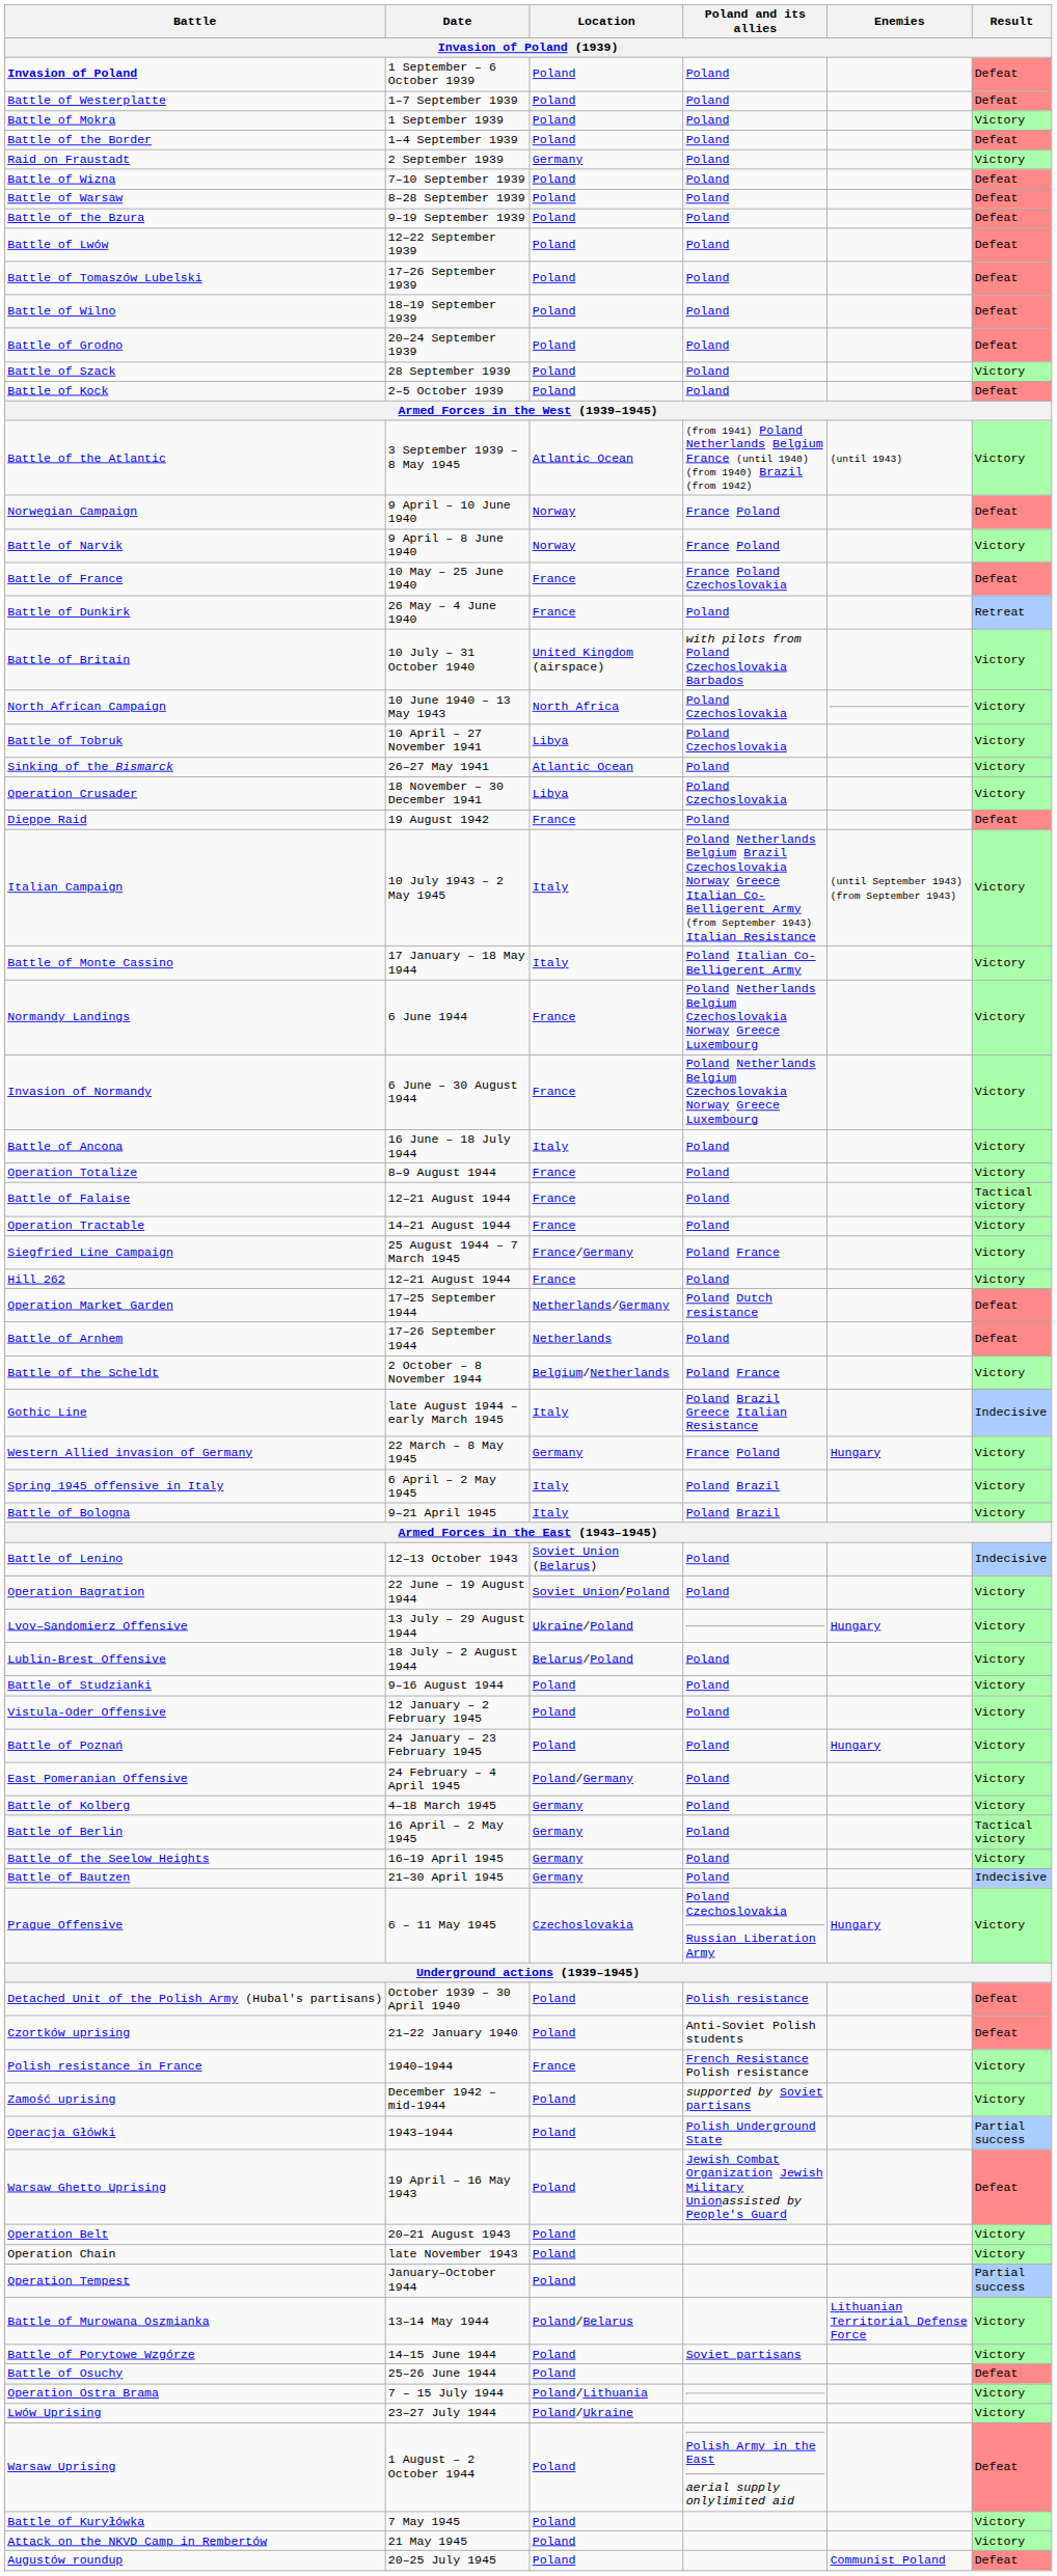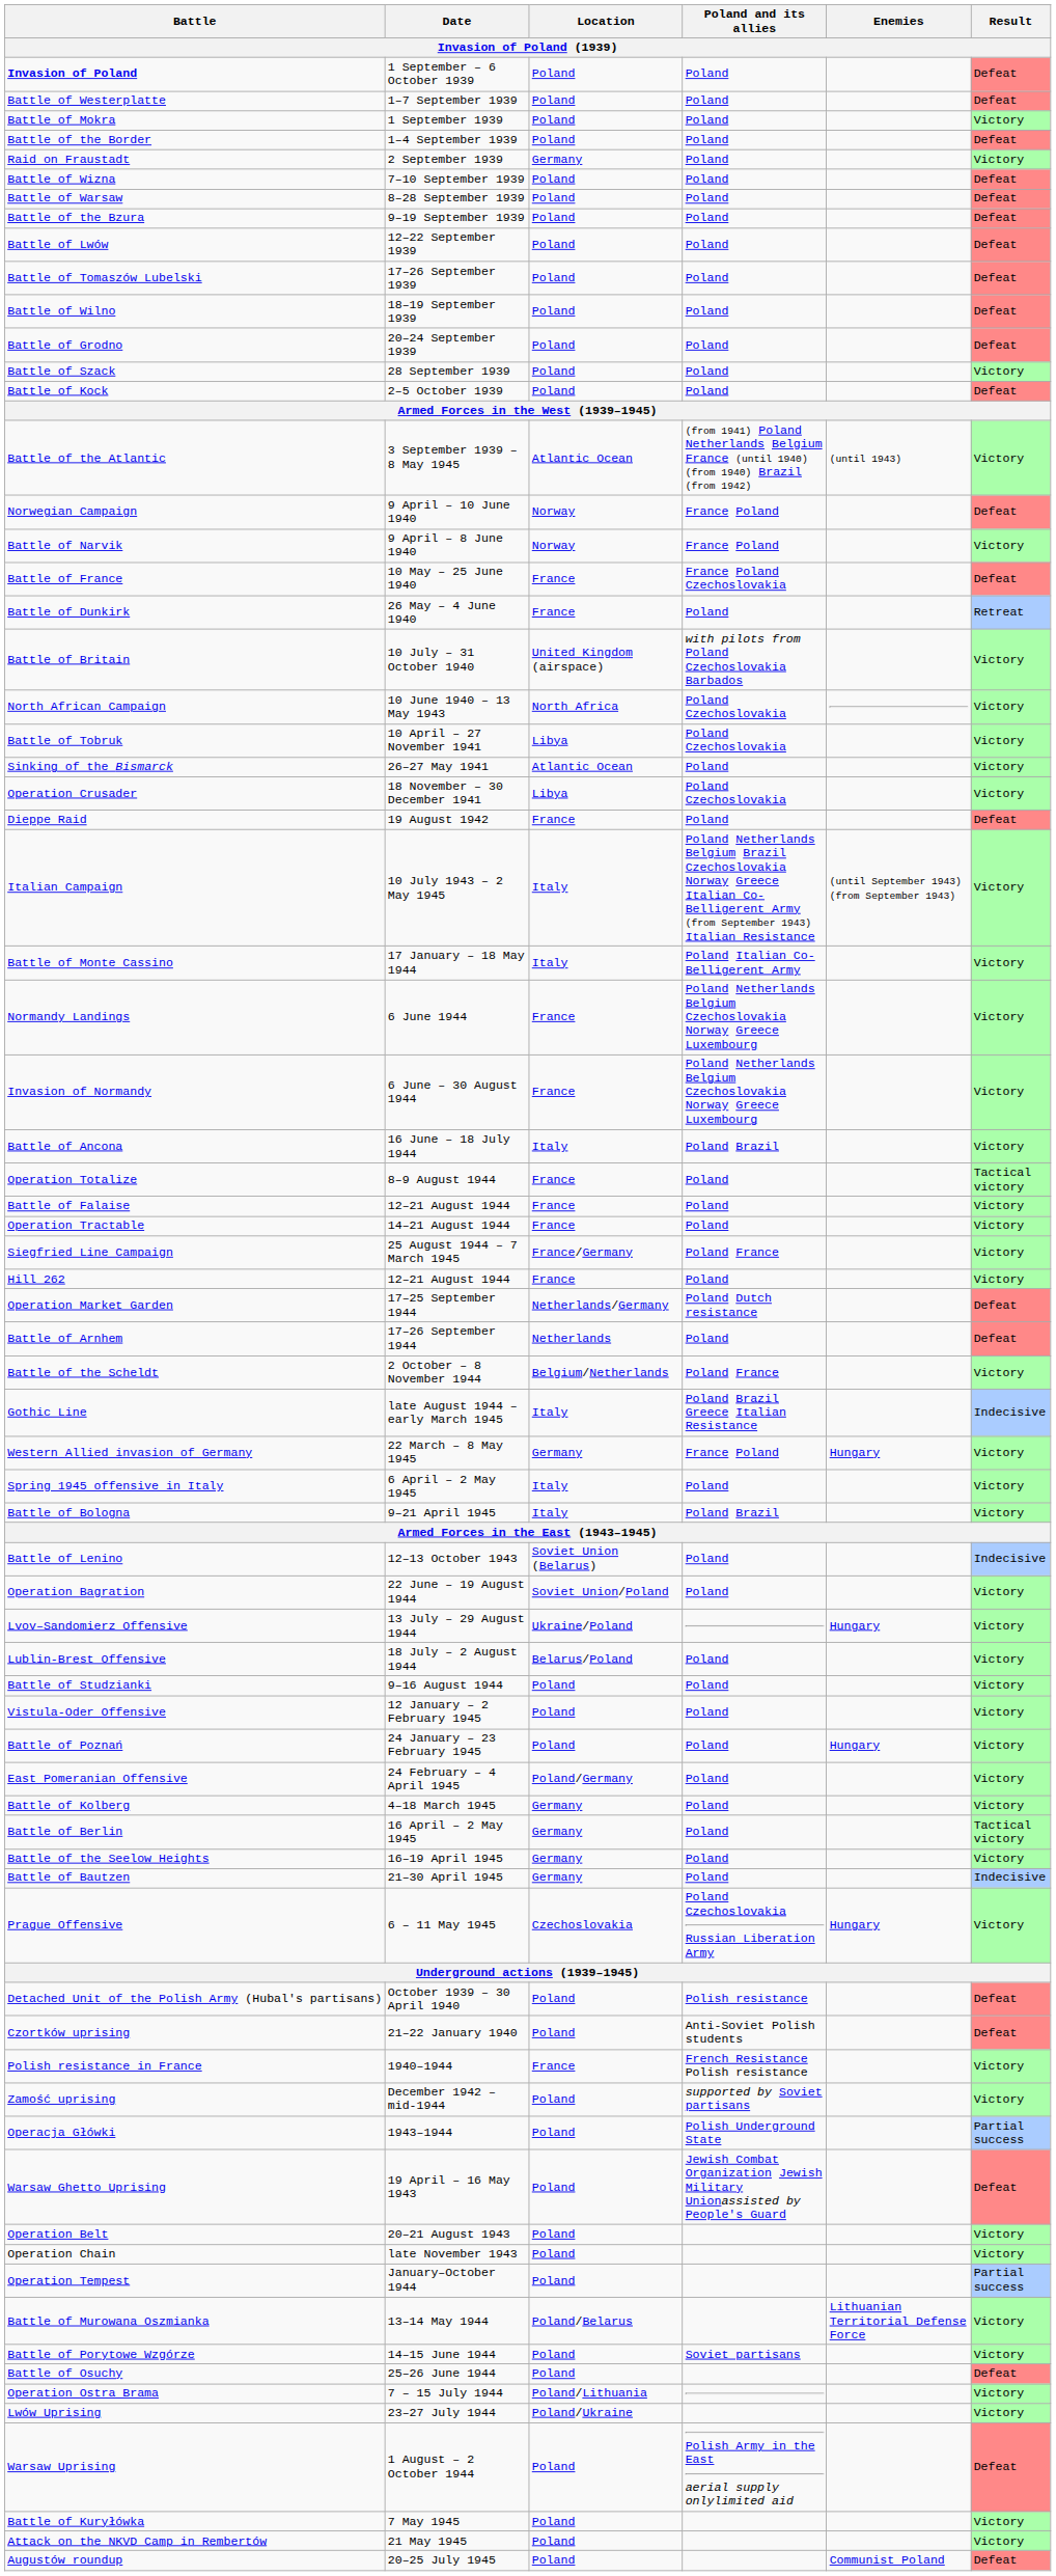Battle of Ancona | Poland and its allies: Poland -> Poland Brazil
Operation Totalize | Result: Victory -> Tactical victory
Battle of Falaise | Result: Tactical victory -> Victory
Spring 1945 offensive in Italy | Poland and its allies: Poland Brazil -> Poland
